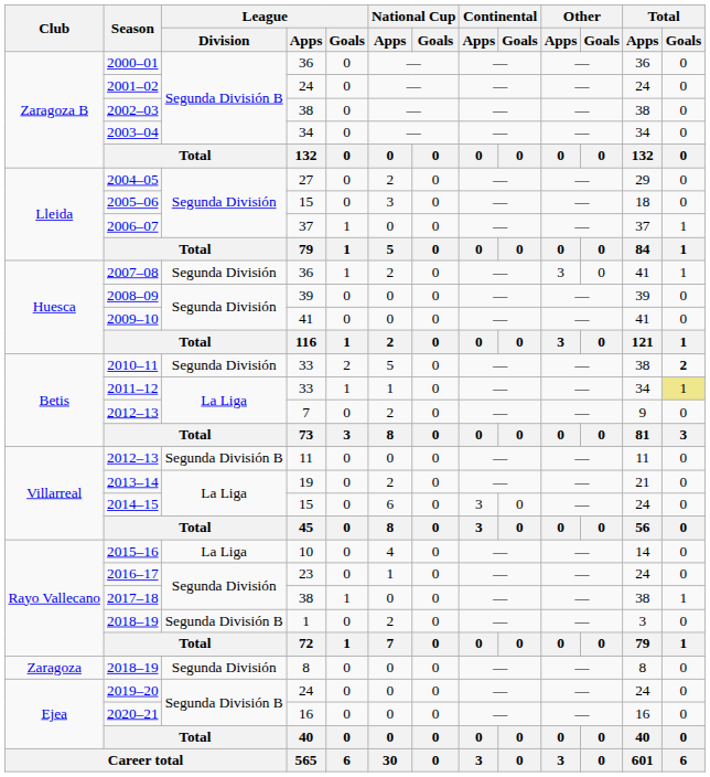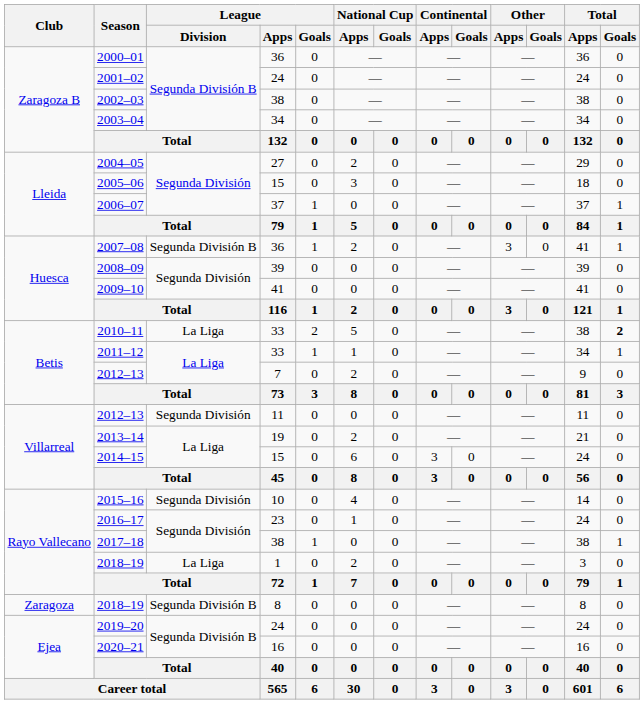2007–08 | League / Division: Segunda División -> Segunda División B
2010–11 | League / Division: Segunda División -> La Liga
2011–12 | Total / Goals: khaki background -> no background
2012–13 / 11 | League / Division: Segunda División B -> Segunda División
2015–16 | League / Division: La Liga -> Segunda División
2018–19 / 1 | League / Division: Segunda División B -> La Liga
2018–19 / 8 | League / Division: Segunda División -> Segunda División B
